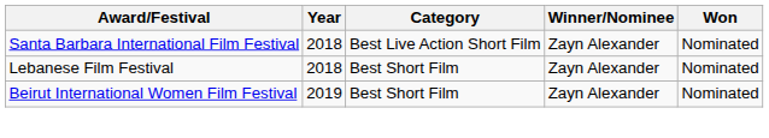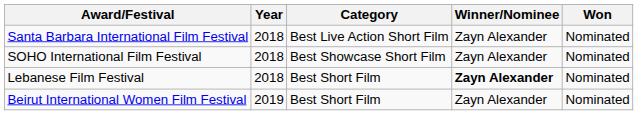+ row: SOHO International Film Festival | 2018 | Best Showcase Short Film | Zayn Alexander | Nominated
Lebanese Film Festival | Winner/Nominee: normal -> bold
